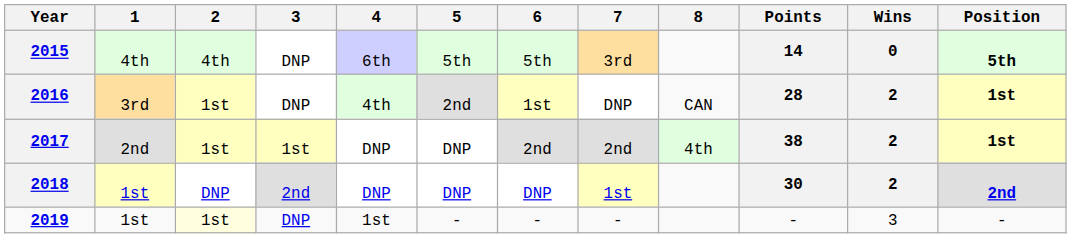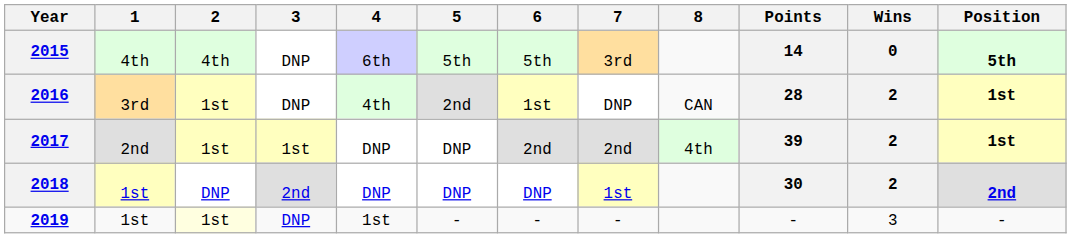2017 | Points: 38 -> 39
